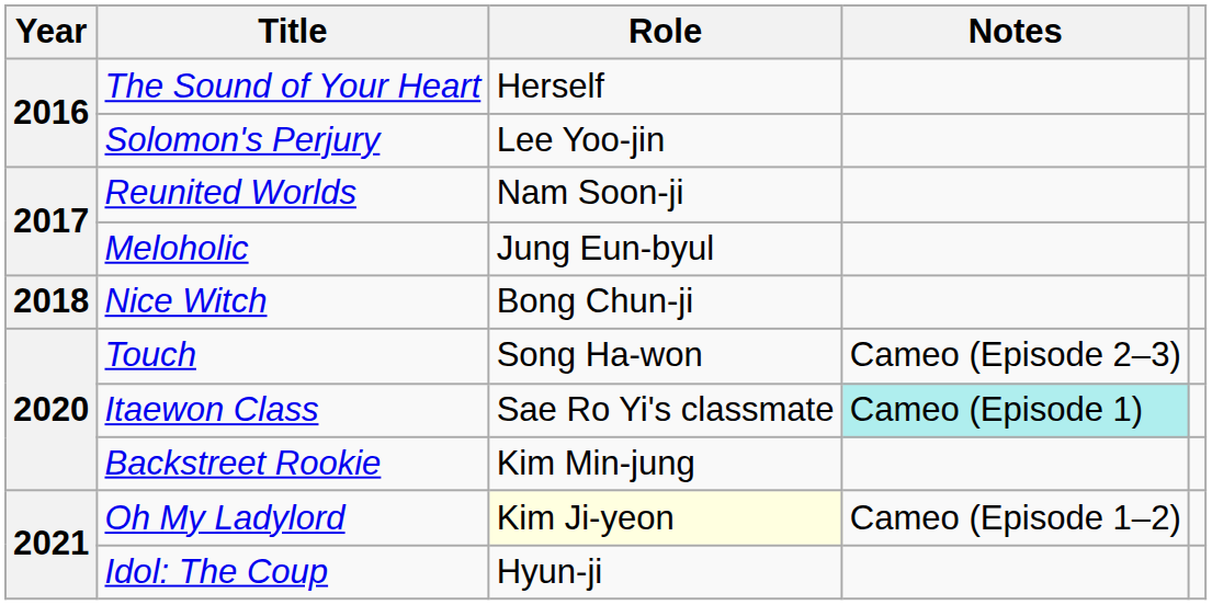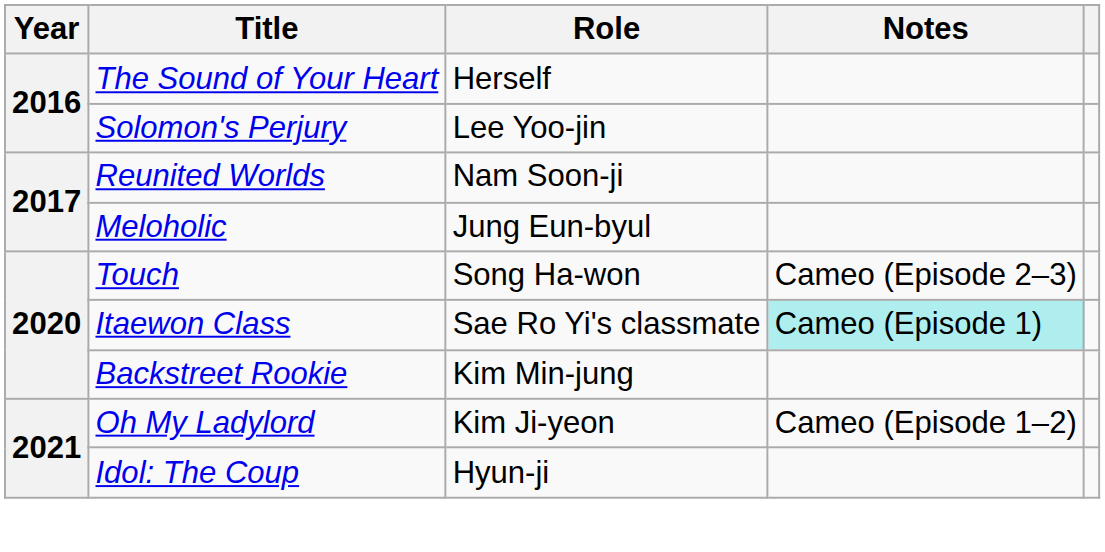- row: 2018 | Nice Witch | Bong Chun-ji
Oh My Ladylord | Role: lightyellow background -> no background
